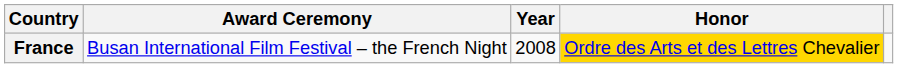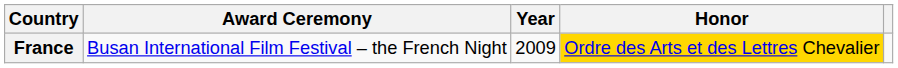France | Year: 2008 -> 2009
